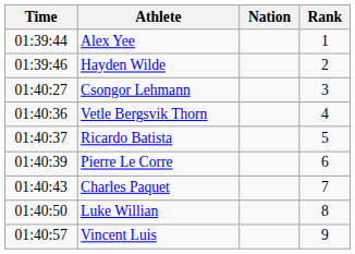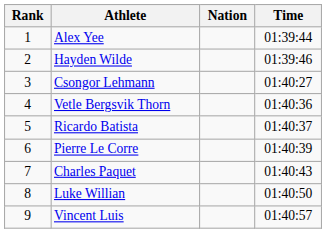columns swapped: Rank <-> Time
